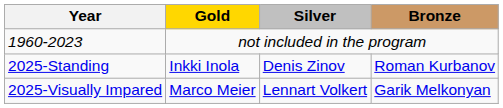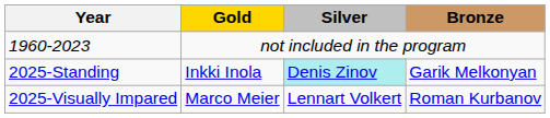2025-Standing | Silver: no background -> paleturquoise background
2025-Standing | Bronze: Roman Kurbanov -> Garik Melkonyan
2025-Visually Impared | Bronze: Garik Melkonyan -> Roman Kurbanov
